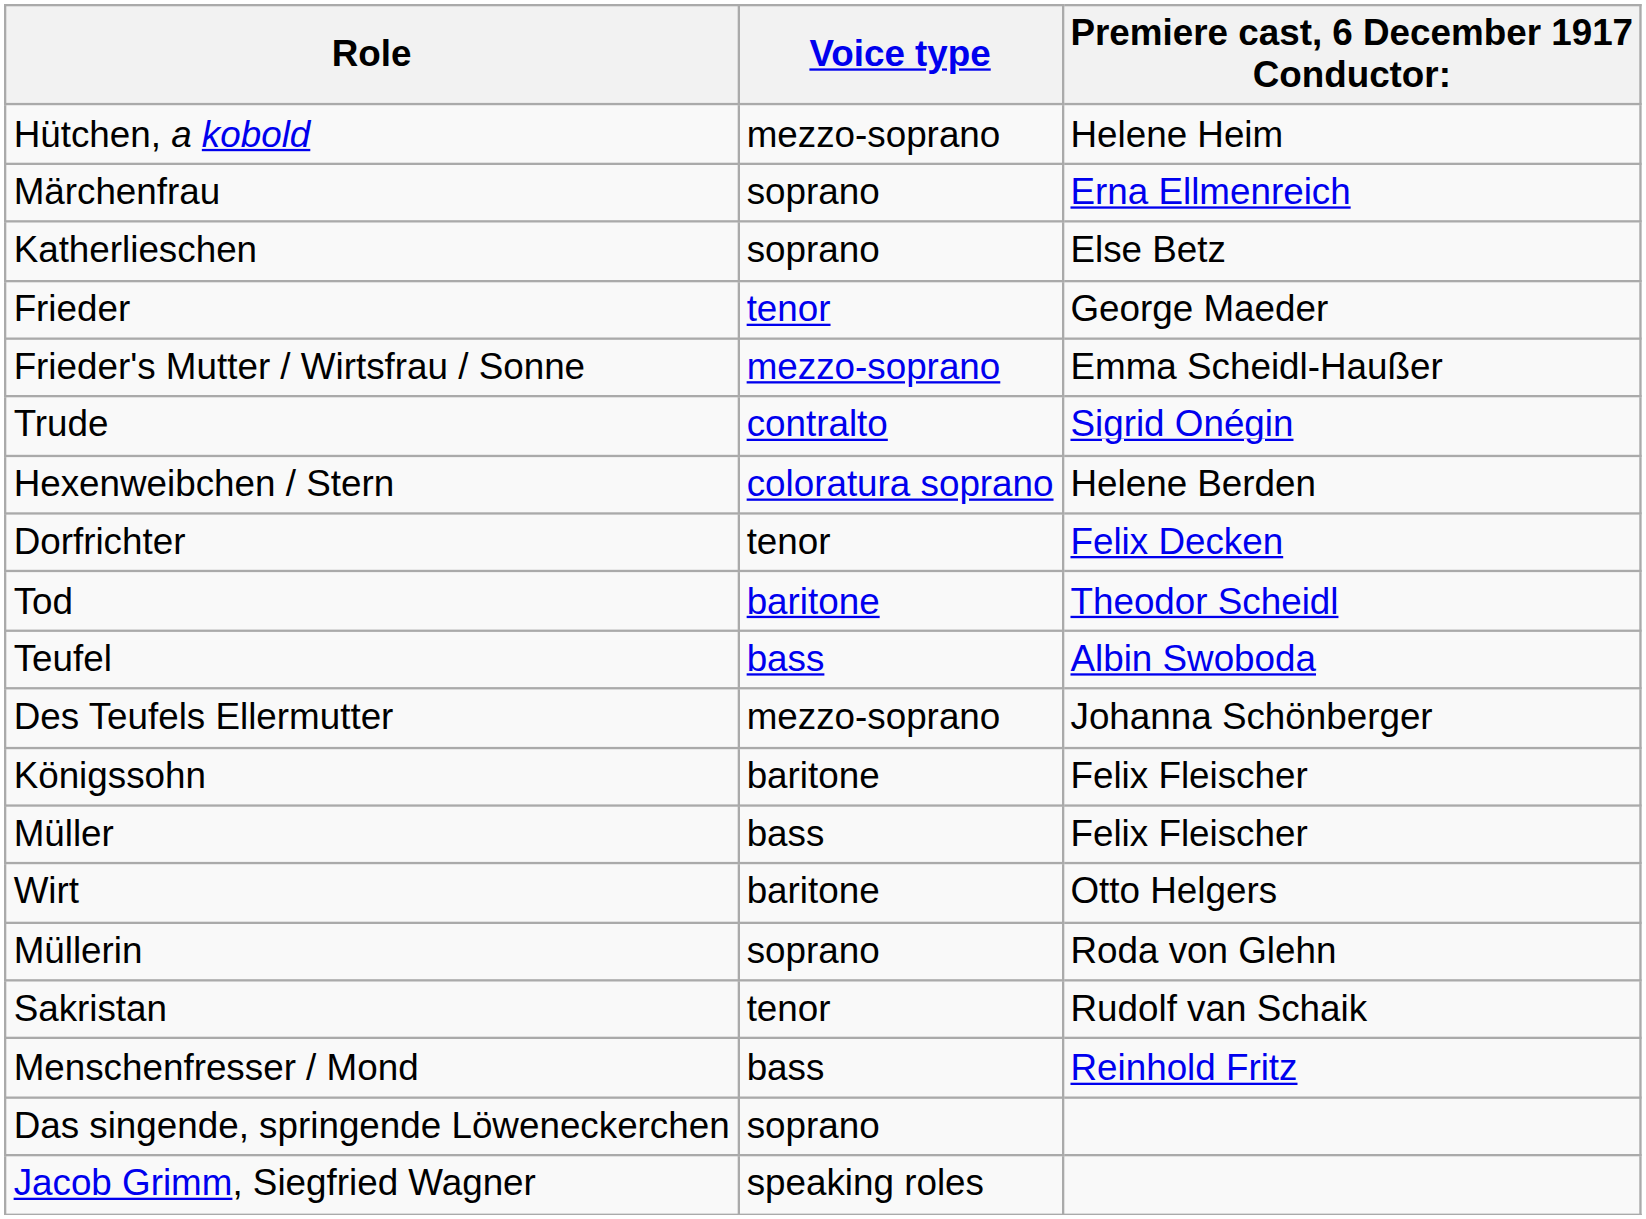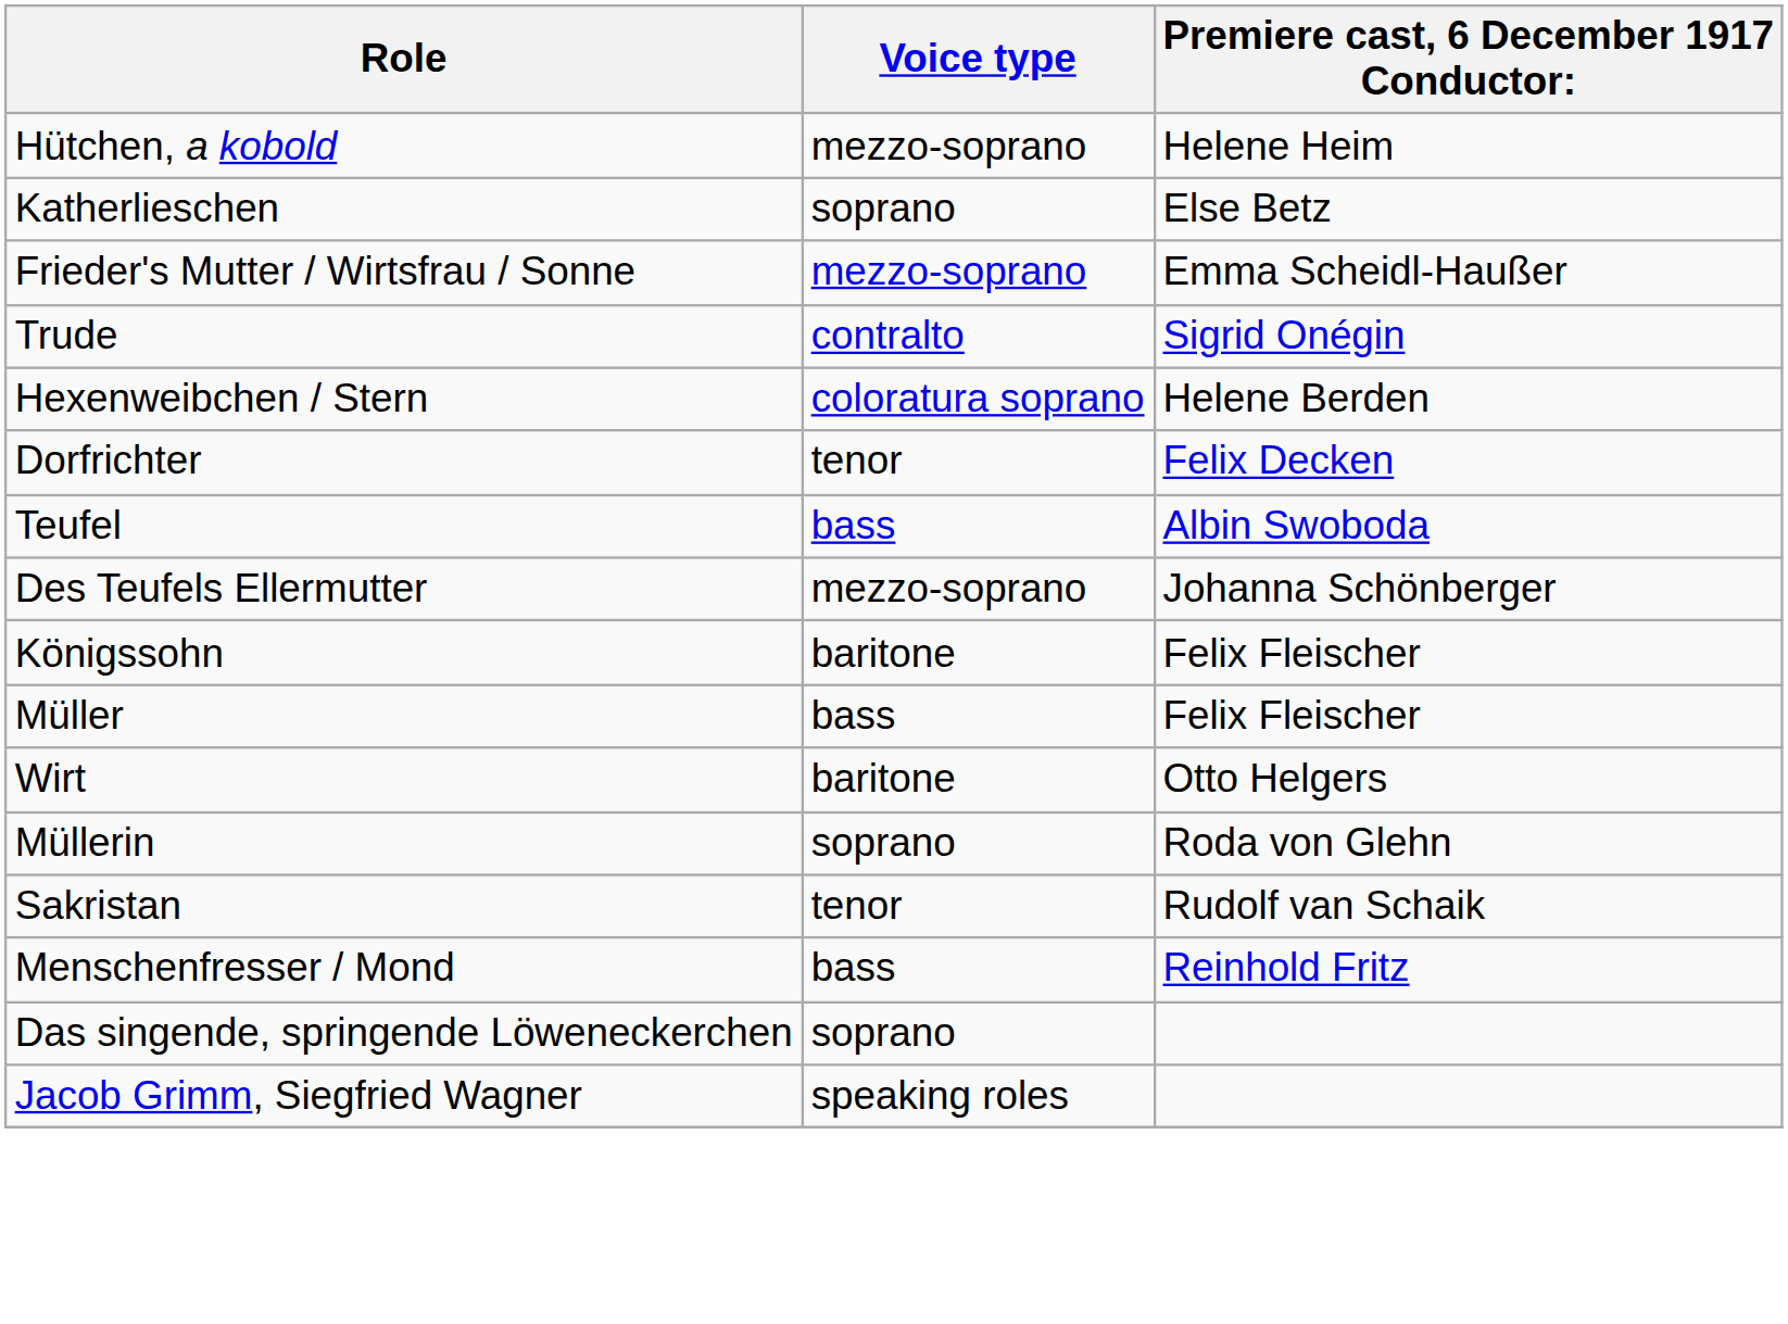- row: Märchenfrau | soprano | Erna Ellmenreich
- row: Frieder | tenor | George Maeder
- row: Tod | baritone | Theodor Scheidl
